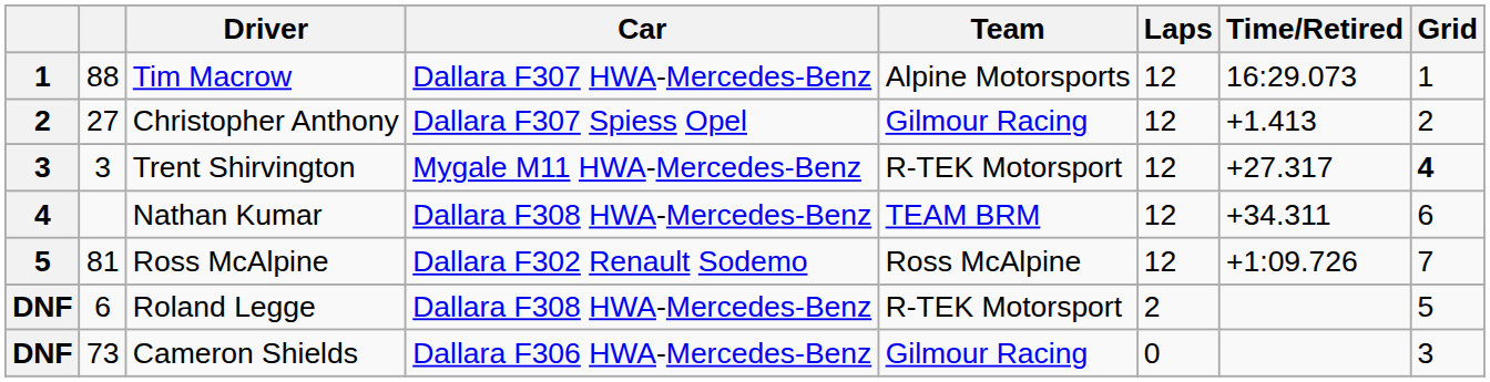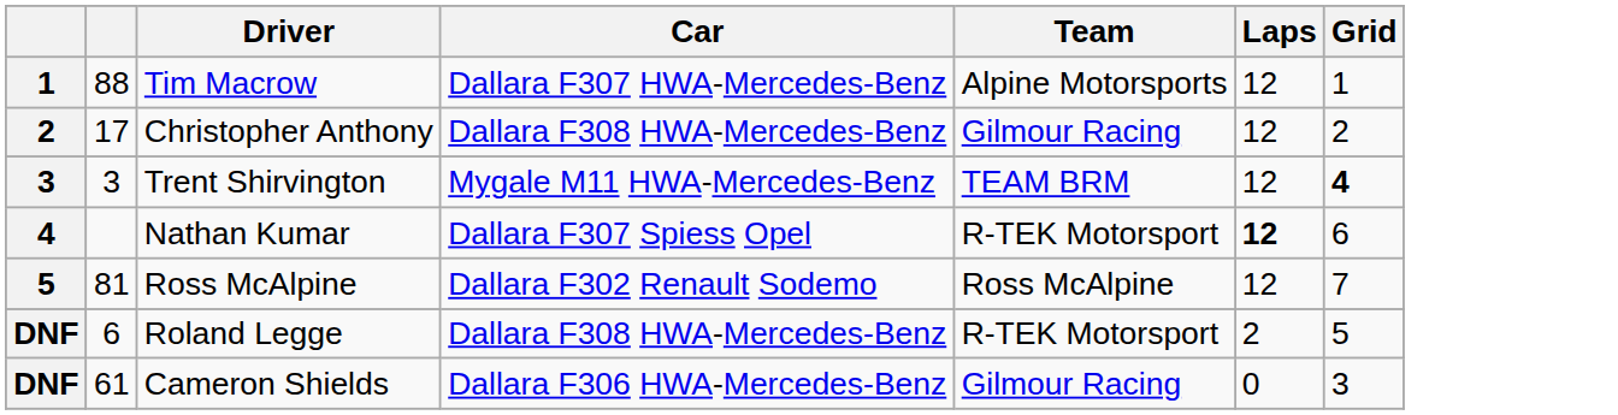- column: Time/Retired | 16:29.073 | +1.413 | +27.317 | +34.311 | +1:09.726
Christopher Anthony | column 2: 27 -> 17
Christopher Anthony | Car: Dallara F307 Spiess Opel -> Dallara F308 HWA-Mercedes-Benz
Trent Shirvington | Team: R-TEK Motorsport -> TEAM BRM
Nathan Kumar | Car: Dallara F308 HWA-Mercedes-Benz -> Dallara F307 Spiess Opel
Nathan Kumar | Team: TEAM BRM -> R-TEK Motorsport
Nathan Kumar | Laps: normal -> bold
Cameron Shields | column 2: 73 -> 61
